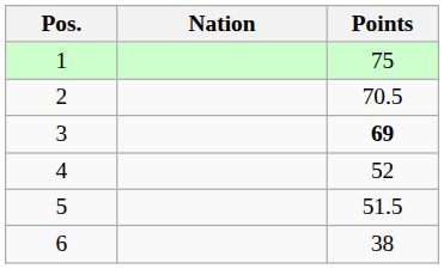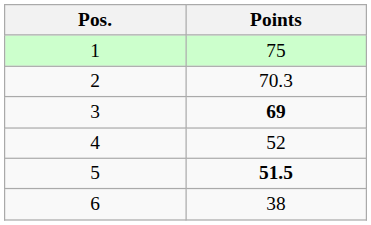- column: Nation
2 | Points: 70.5 -> 70.3
5 | Points: normal -> bold
